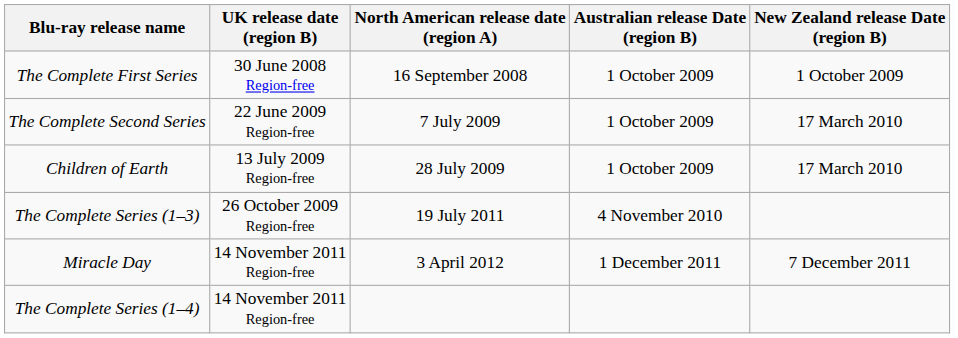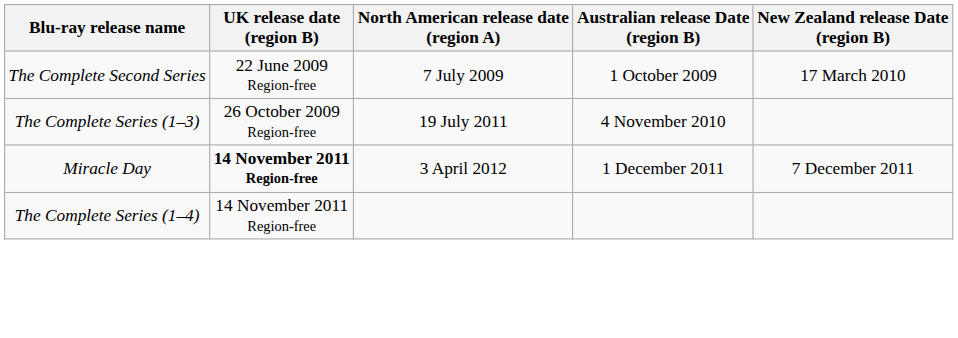- row: The Complete First Series | 30 June 2008 Region-free | 16 September 2008 | 1 October 2009 | 1 October 2009
- row: Children of Earth | 13 July 2009 Region-free | 28 July 2009 | 1 October 2009 | 17 March 2010
Miracle Day | UK release date (region B): normal -> bold
